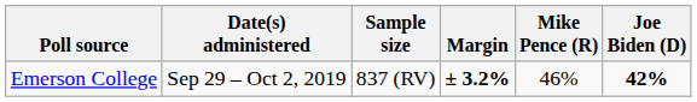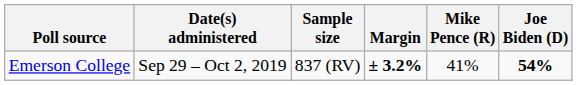Emerson College | Mike Pence (R): 46% -> 41%
Emerson College | Joe Biden (D): 42% -> 54%
